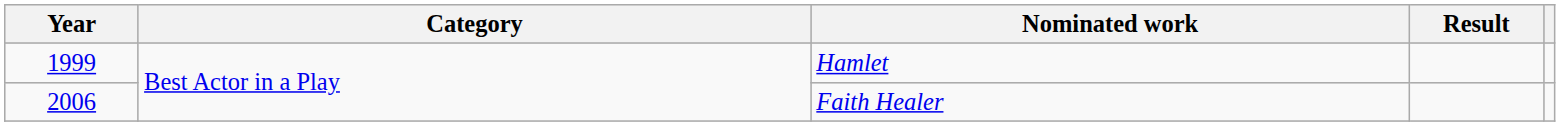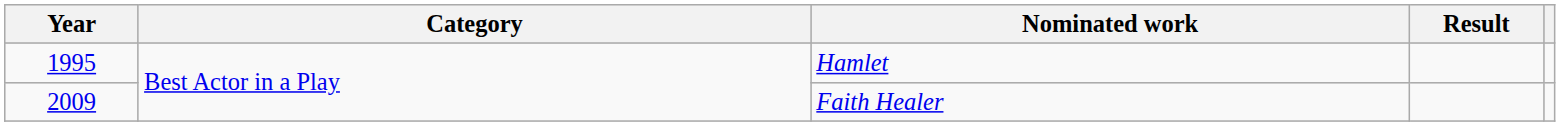Hamlet | Year: 1999 -> 1995
Faith Healer | Year: 2006 -> 2009
